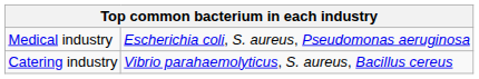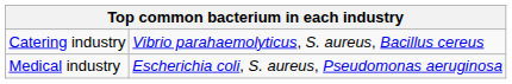rows swapped: Catering industry <-> Medical industry
